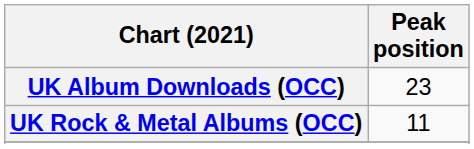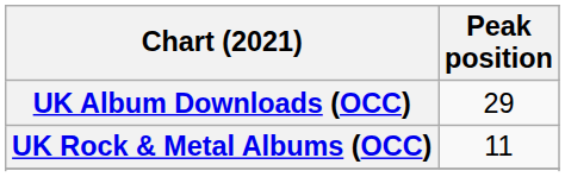UK Album Downloads (OCC) | Peak position: 23 -> 29
